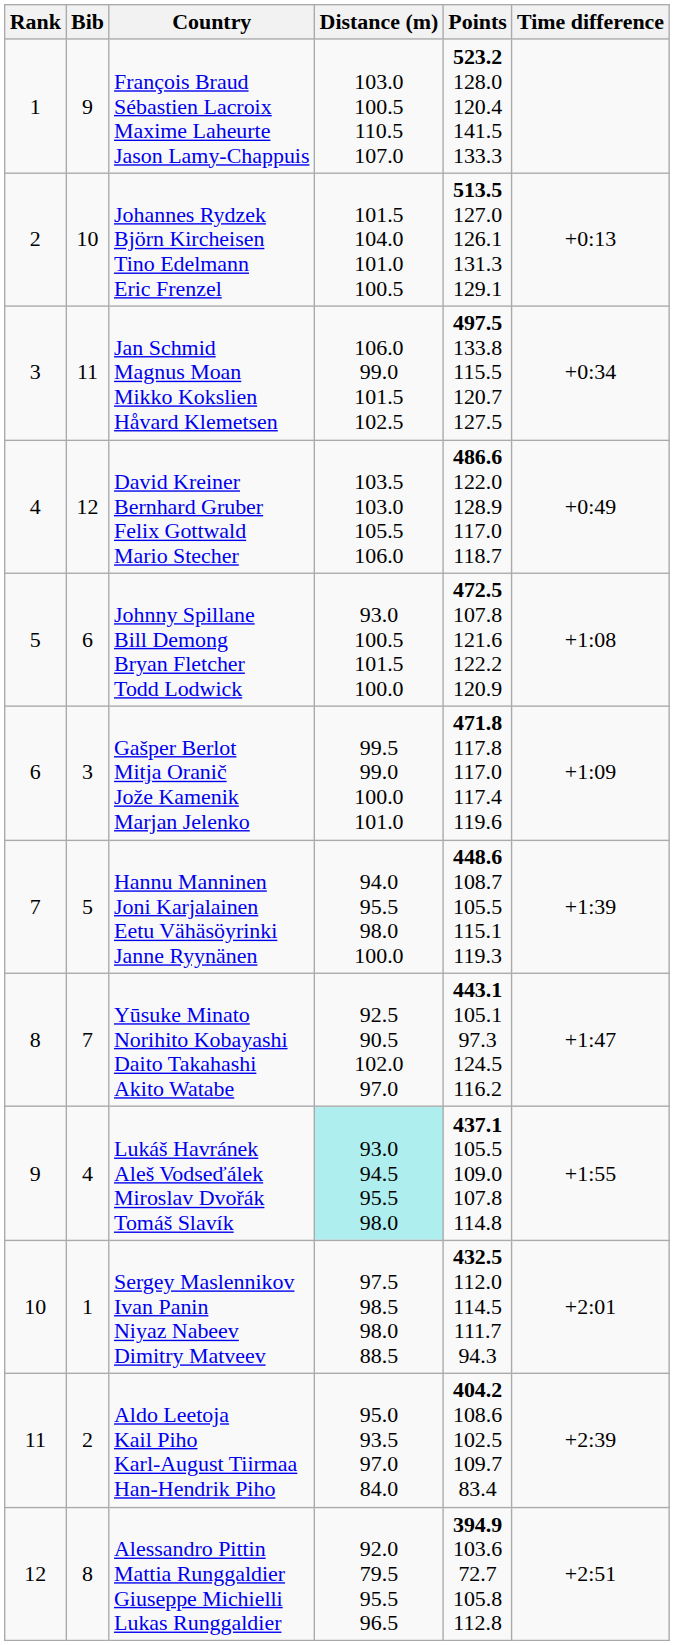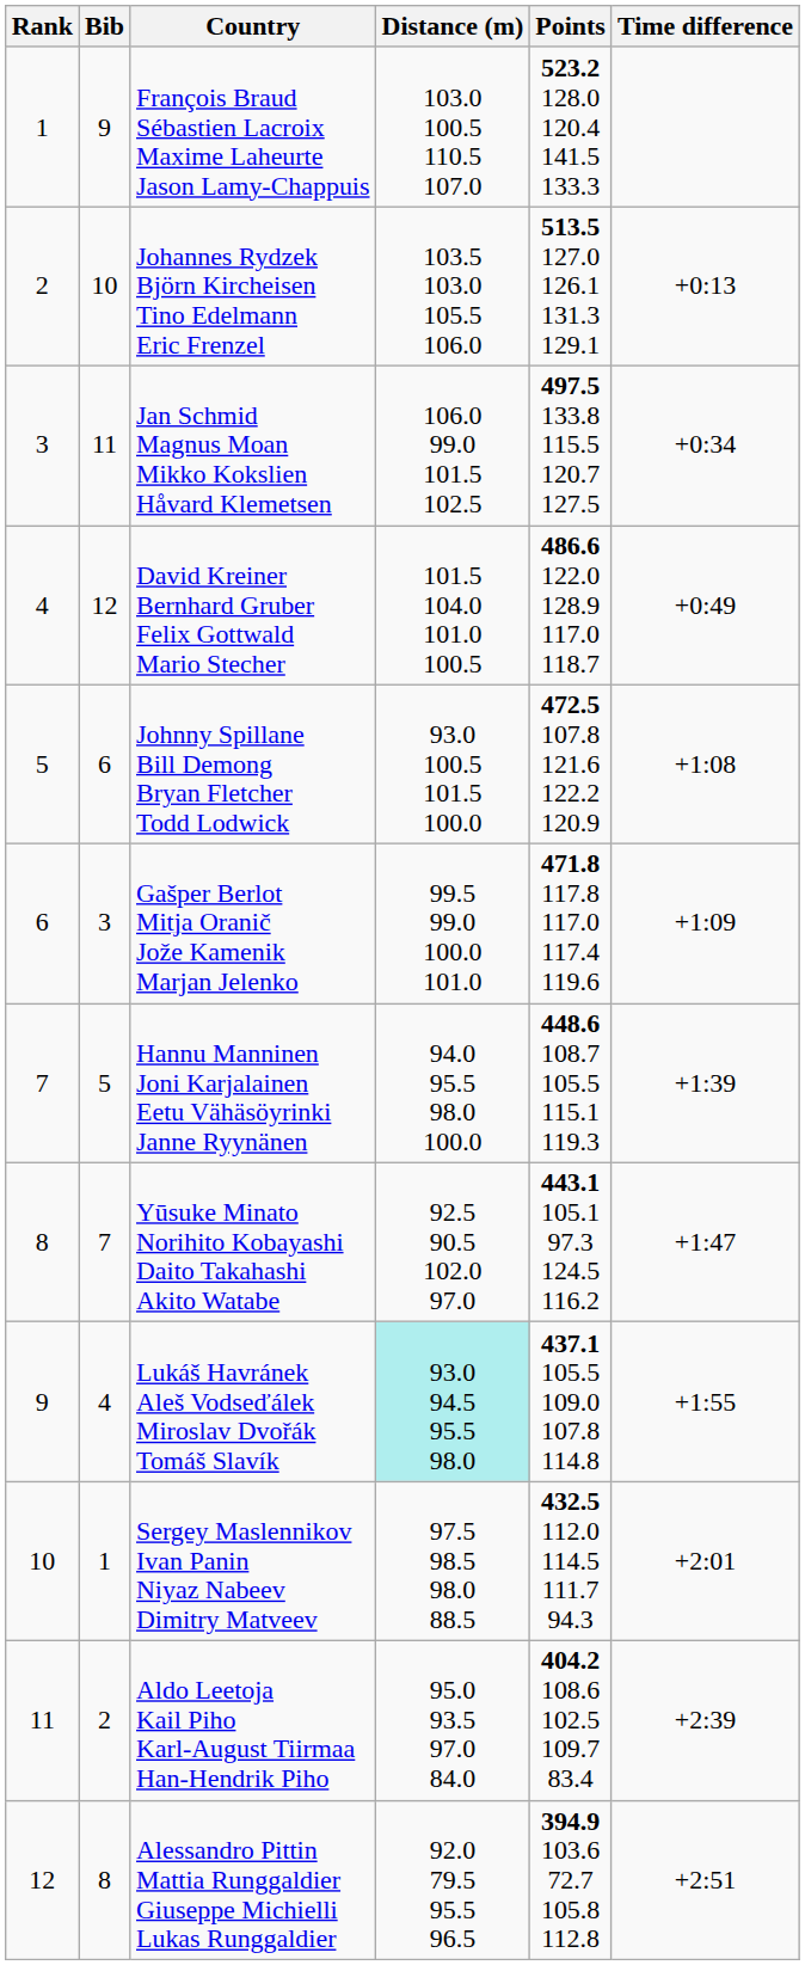Johannes Rydzek Björn Kircheisen Tino Edelmann Eric Frenzel | Distance (m): 101.5 104.0 101.0 100.5 -> 103.5 103.0 105.5 106.0
David Kreiner Bernhard Gruber Felix Gottwald Mario Stecher | Distance (m): 103.5 103.0 105.5 106.0 -> 101.5 104.0 101.0 100.5
